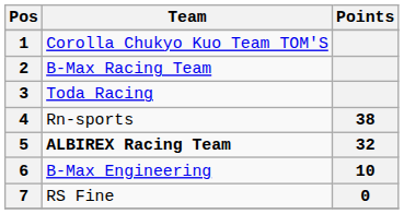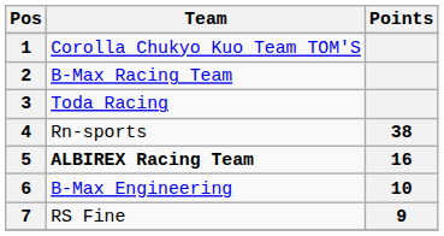5 | Points: 32 -> 16
7 | Points: 0 -> 9
